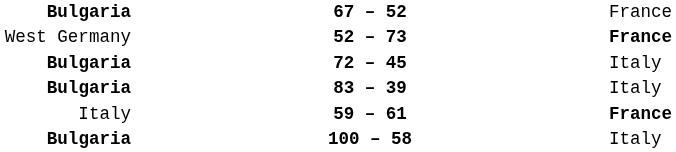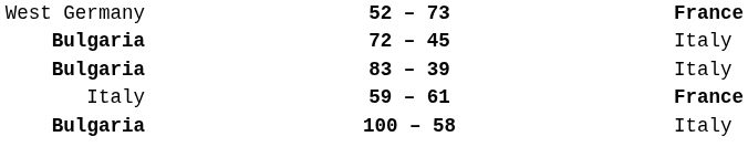- row: Bulgaria | 67 – 52 | France
